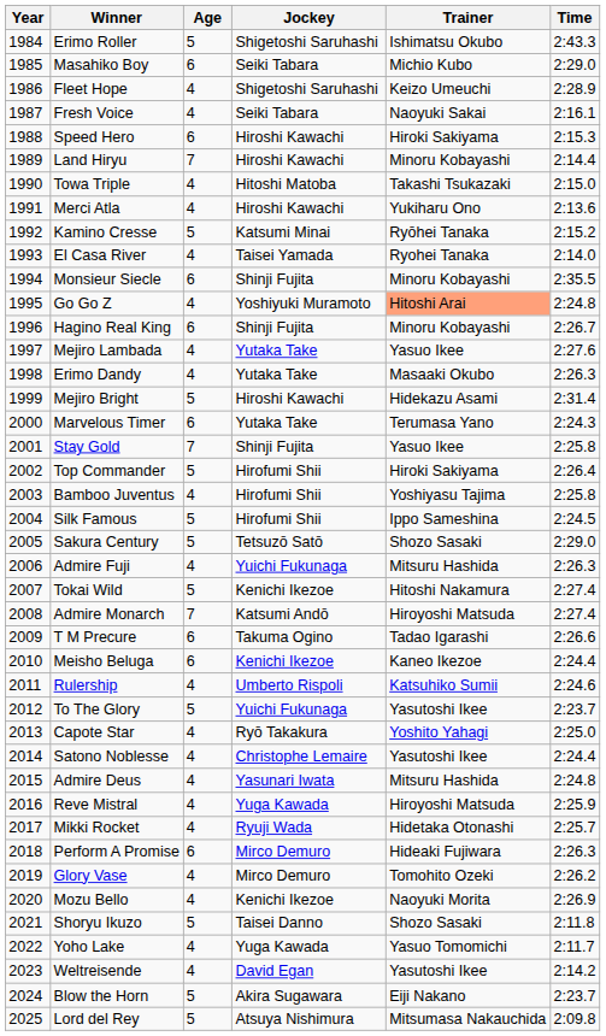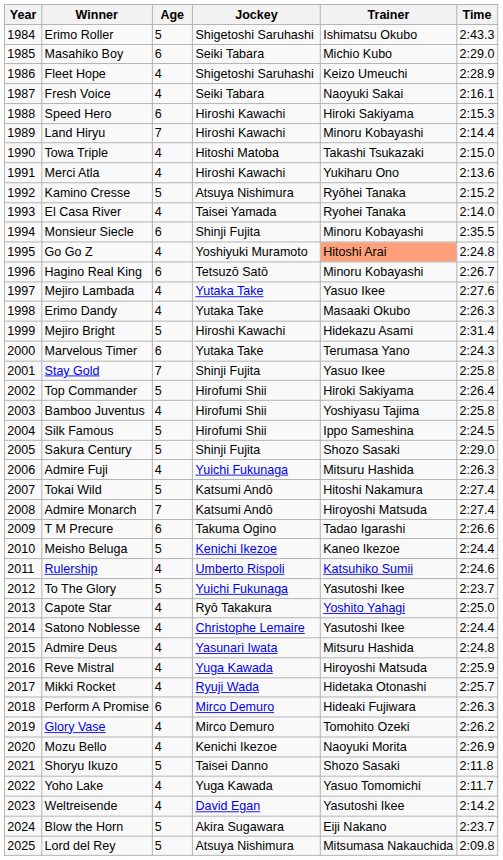Kamino Cresse | Jockey: Katsumi Minai -> Atsuya Nishimura
Hagino Real King | Jockey: Shinji Fujita -> Tetsuzō Satō
Sakura Century | Jockey: Tetsuzō Satō -> Shinji Fujita
Tokai Wild | Jockey: Kenichi Ikezoe -> Katsumi Andō
Meisho Beluga | Age: 6 -> 5
